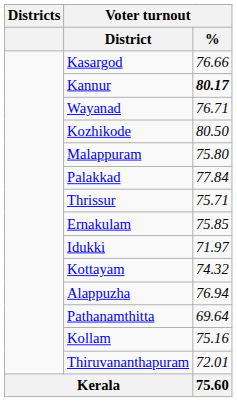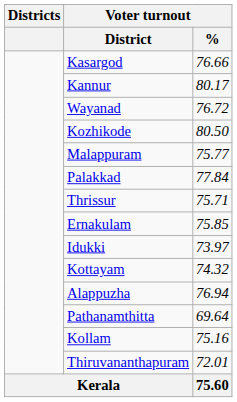Kannur | column 3: bold -> normal
Wayanad | column 3: 76.71 -> 76.72
Malappuram | column 3: 75.80 -> 75.77
Idukki | column 3: 71.97 -> 73.97
